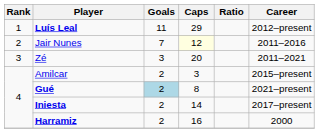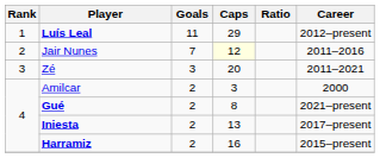Amilcar | Career: 2015–present -> 2000
Gué | Goals: lightblue background -> no background
Iniesta | Caps: 14 -> 13
Harramiz | Career: 2000 -> 2015–present
